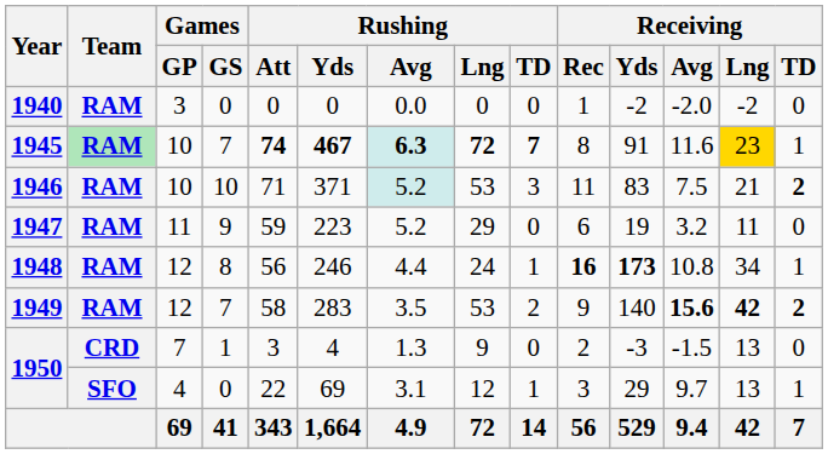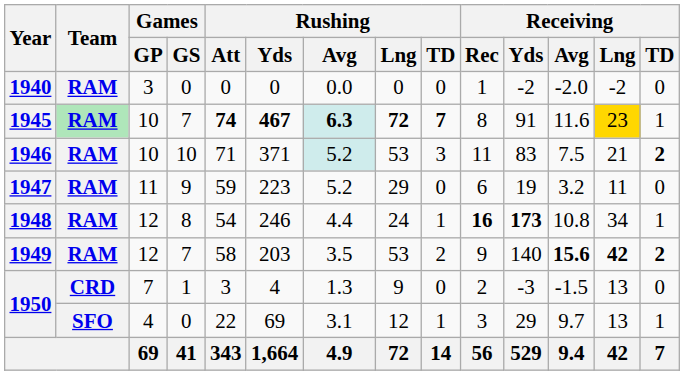1948 | Rushing / Att: 56 -> 54
1949 | Rushing / Yds: 283 -> 203
